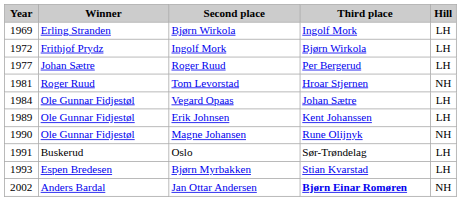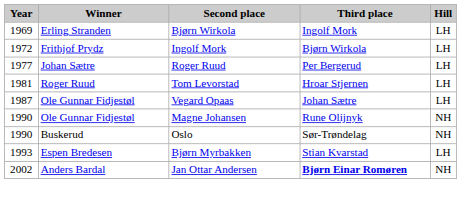Tom Levorstad | Hill: NH -> LH
Vegard Opaas | Year: 1984 -> 1987
- row: 1989 | Ole Gunnar Fidjestøl | Erik Johnsen | Kent Johanssen | LH
Oslo | Year: 1991 -> 1990
Oslo | Hill: LH -> NH
